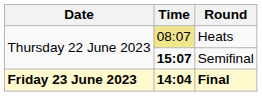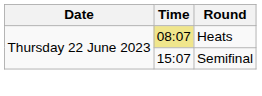Semifinal | Time: bold -> normal
- row: Friday 23 June 2023 | 14:04 | Final
